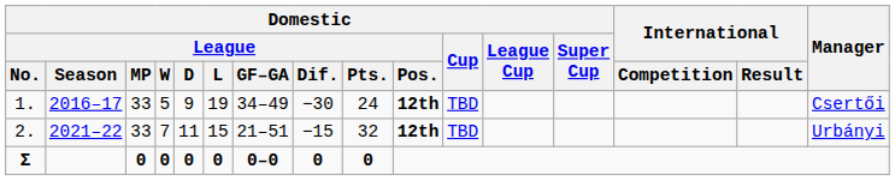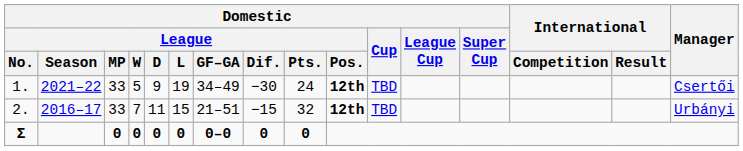1. | Domestic / League / Season: 2016–17 -> 2021–22
2. | Domestic / League / Season: 2021–22 -> 2016–17
